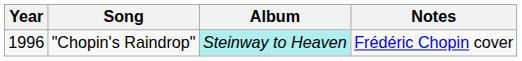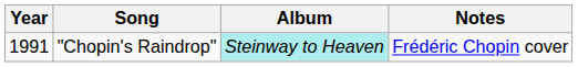"Chopin's Raindrop" | Year: 1996 -> 1991
